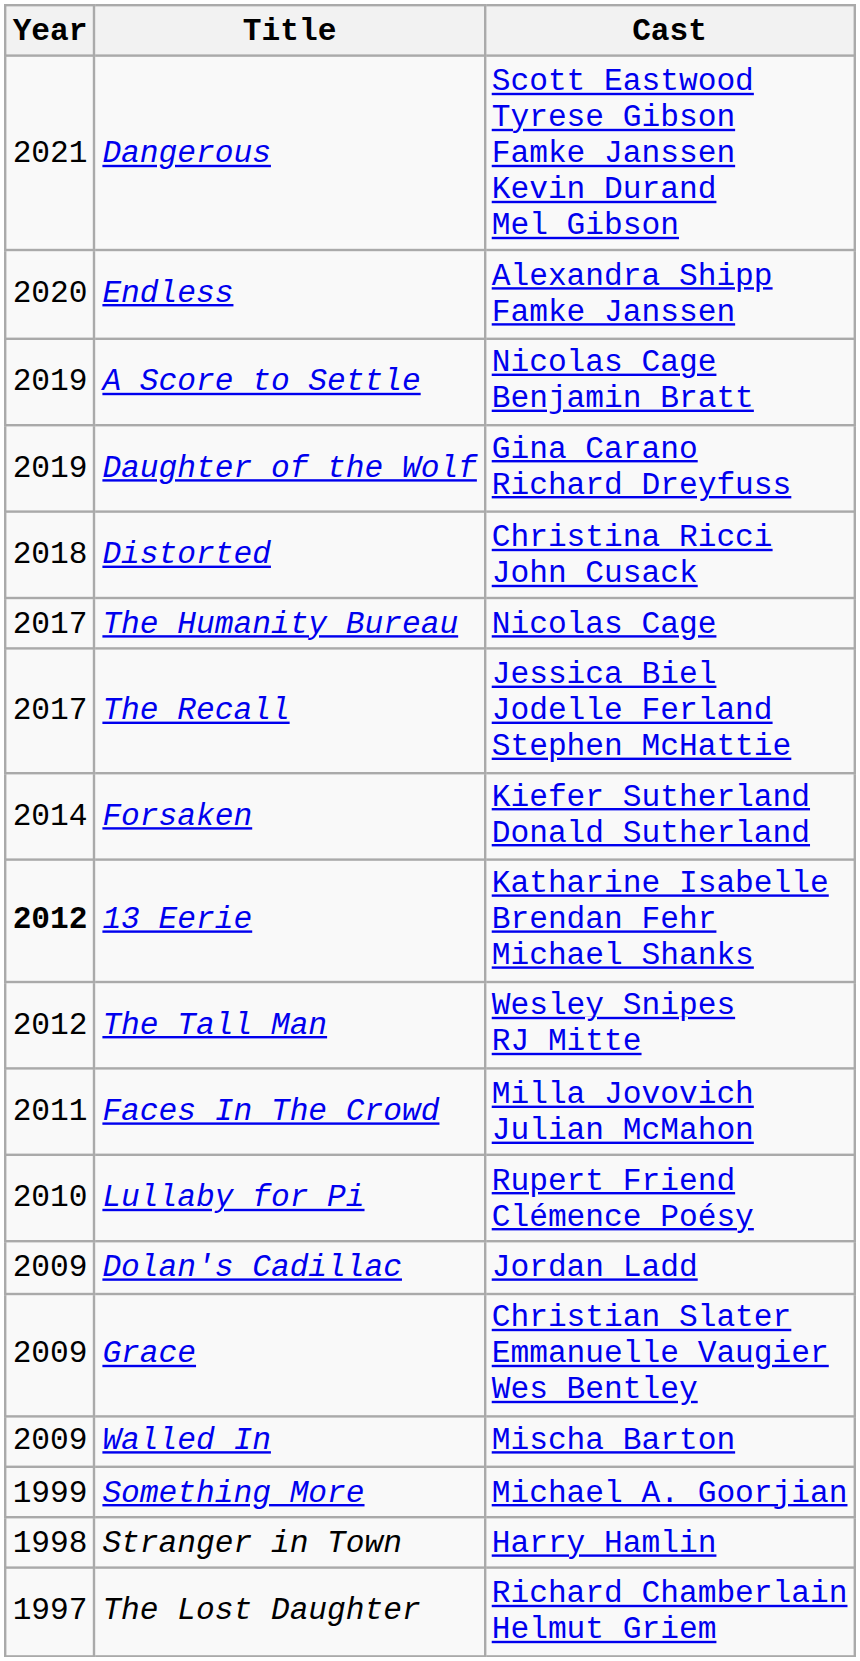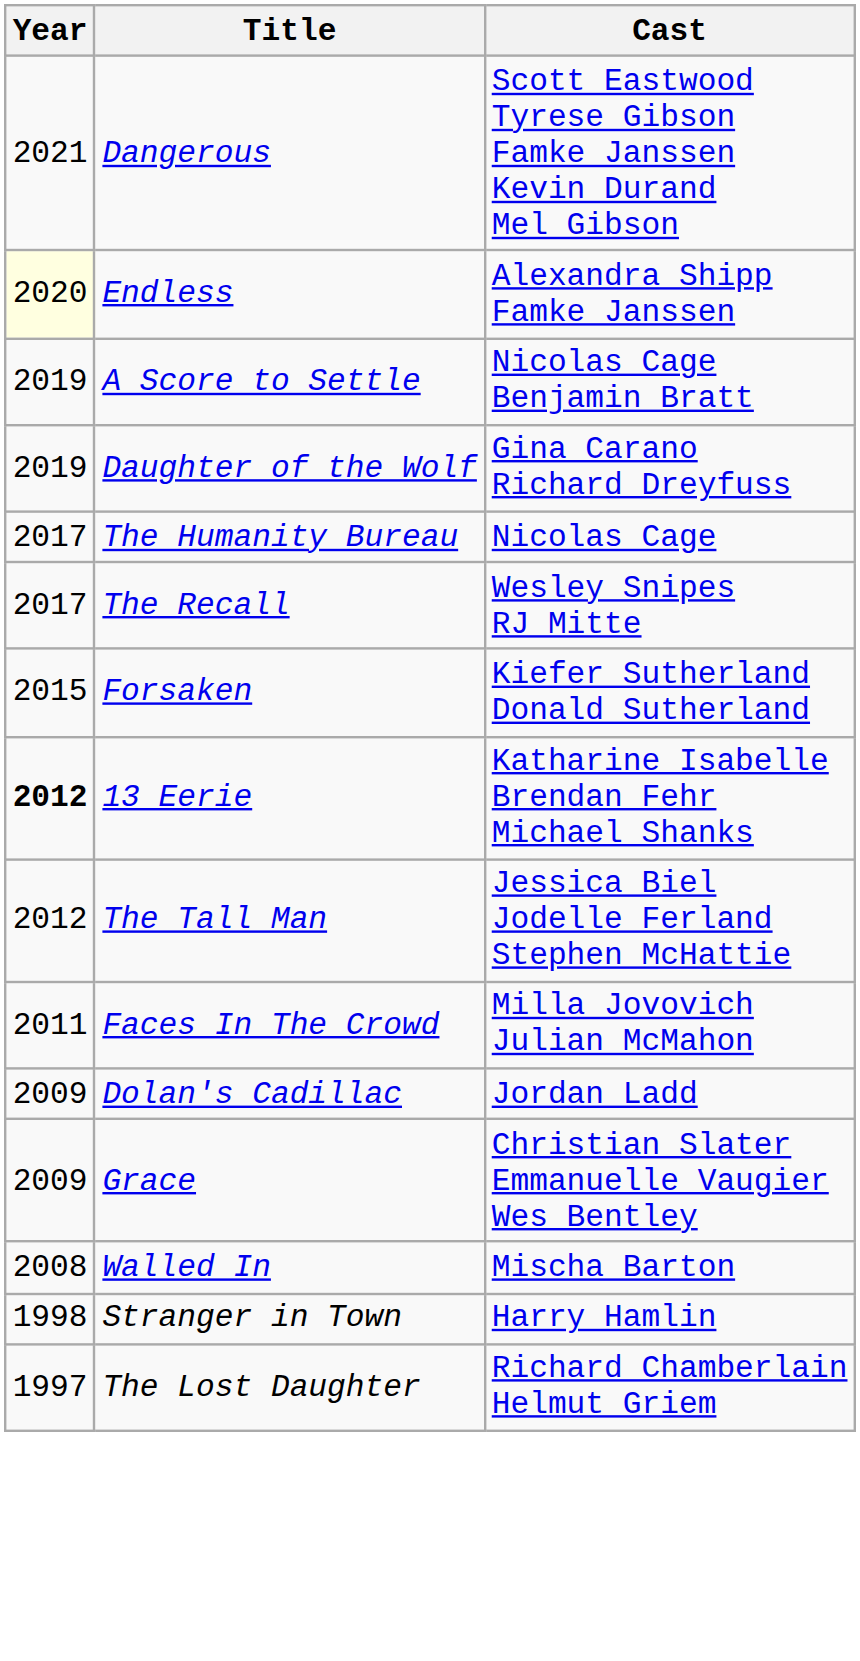Endless | Year: no background -> lightyellow background
- row: 2018 | Distorted | Christina Ricci John Cusack
The Recall | Cast: Jessica Biel Jodelle Ferland Stephen McHattie -> Wesley Snipes RJ Mitte
Forsaken | Year: 2014 -> 2015
The Tall Man | Cast: Wesley Snipes RJ Mitte -> Jessica Biel Jodelle Ferland Stephen McHattie
- row: 2010 | Lullaby for Pi | Rupert Friend Clémence Poésy
Walled In | Year: 2009 -> 2008
- row: 1999 | Something More | Michael A. Goorjian
